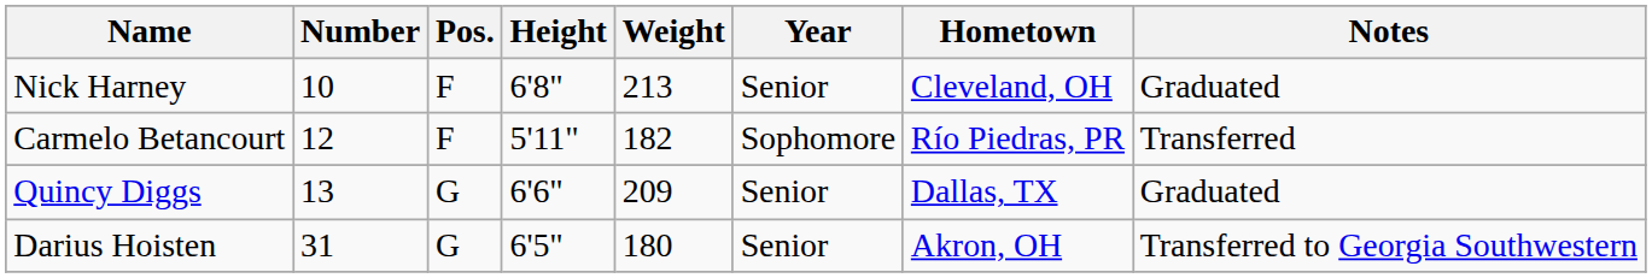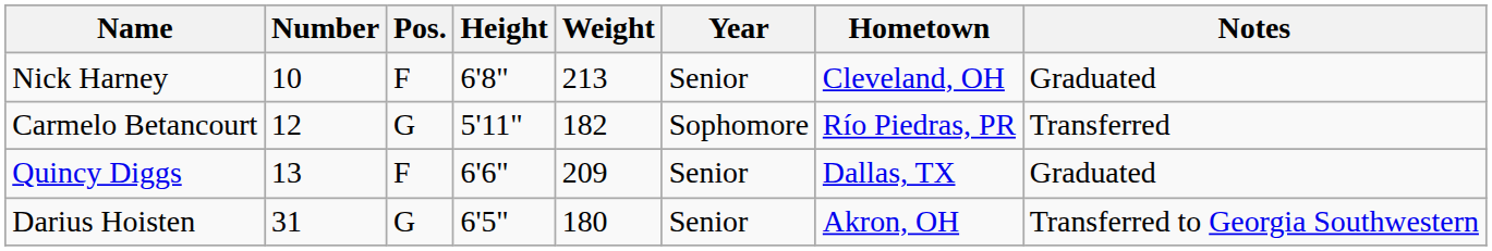Carmelo Betancourt | Pos.: F -> G
Quincy Diggs | Pos.: G -> F
